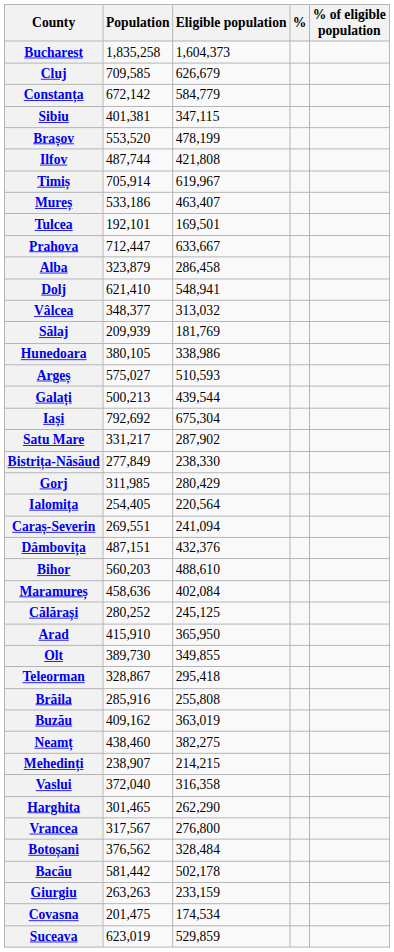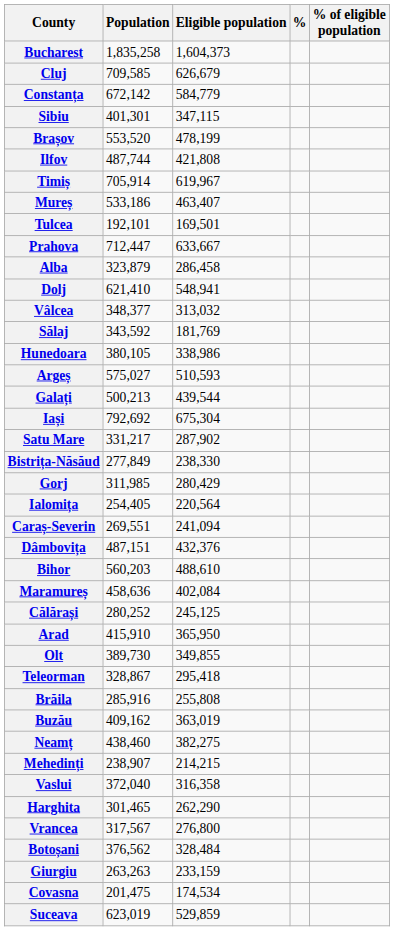Sibiu | Population: 401,381 -> 401,301
Sălaj | Population: 209,939 -> 343,592
- row: Bacău | 581,442 | 502,178
